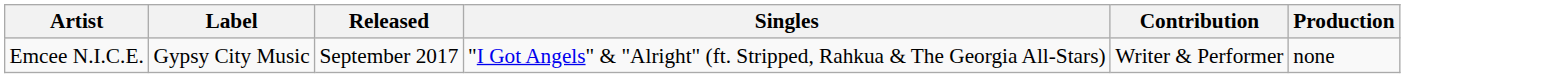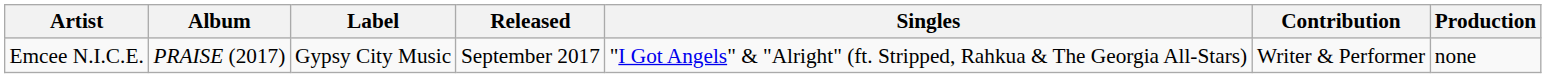+ column: Album | PRAISE (2017)
